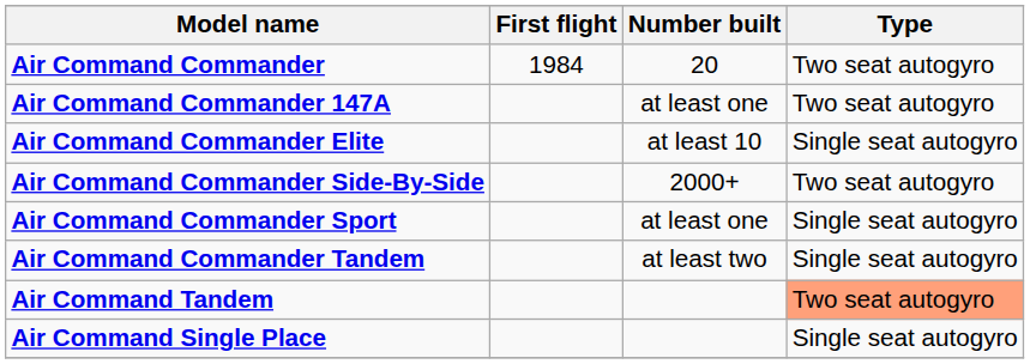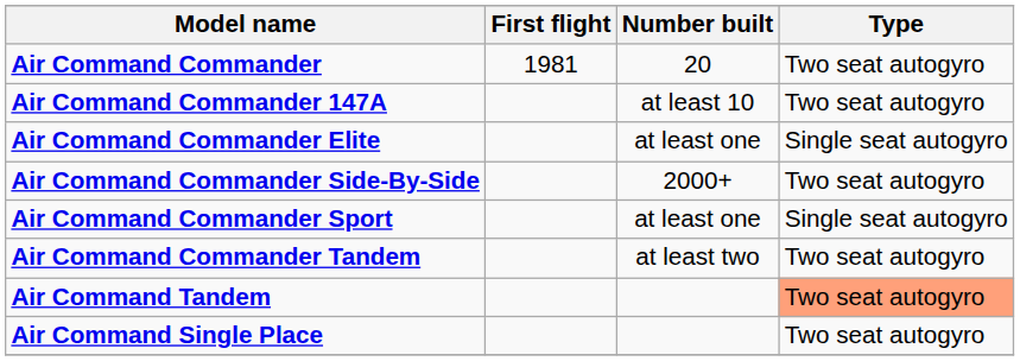Air Command Commander | First flight: 1984 -> 1981
Air Command Commander 147A | Number built: at least one -> at least 10
Air Command Commander Elite | Number built: at least 10 -> at least one
Air Command Commander Tandem | Type: Single seat autogyro -> Two seat autogyro
Air Command Single Place | Type: Single seat autogyro -> Two seat autogyro
